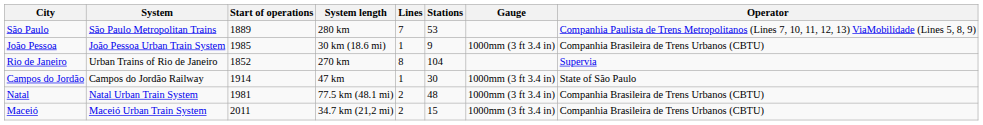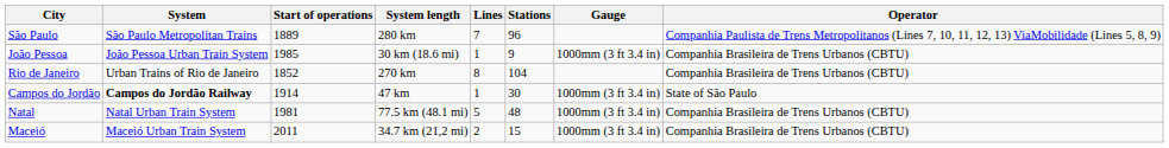São Paulo | Stations: 53 -> 96
Rio de Janeiro | Operator: Supervia -> Companhia Brasileira de Trens Urbanos (CBTU)
Campos do Jordão | System: normal -> bold
Natal | Lines: 2 -> 5
